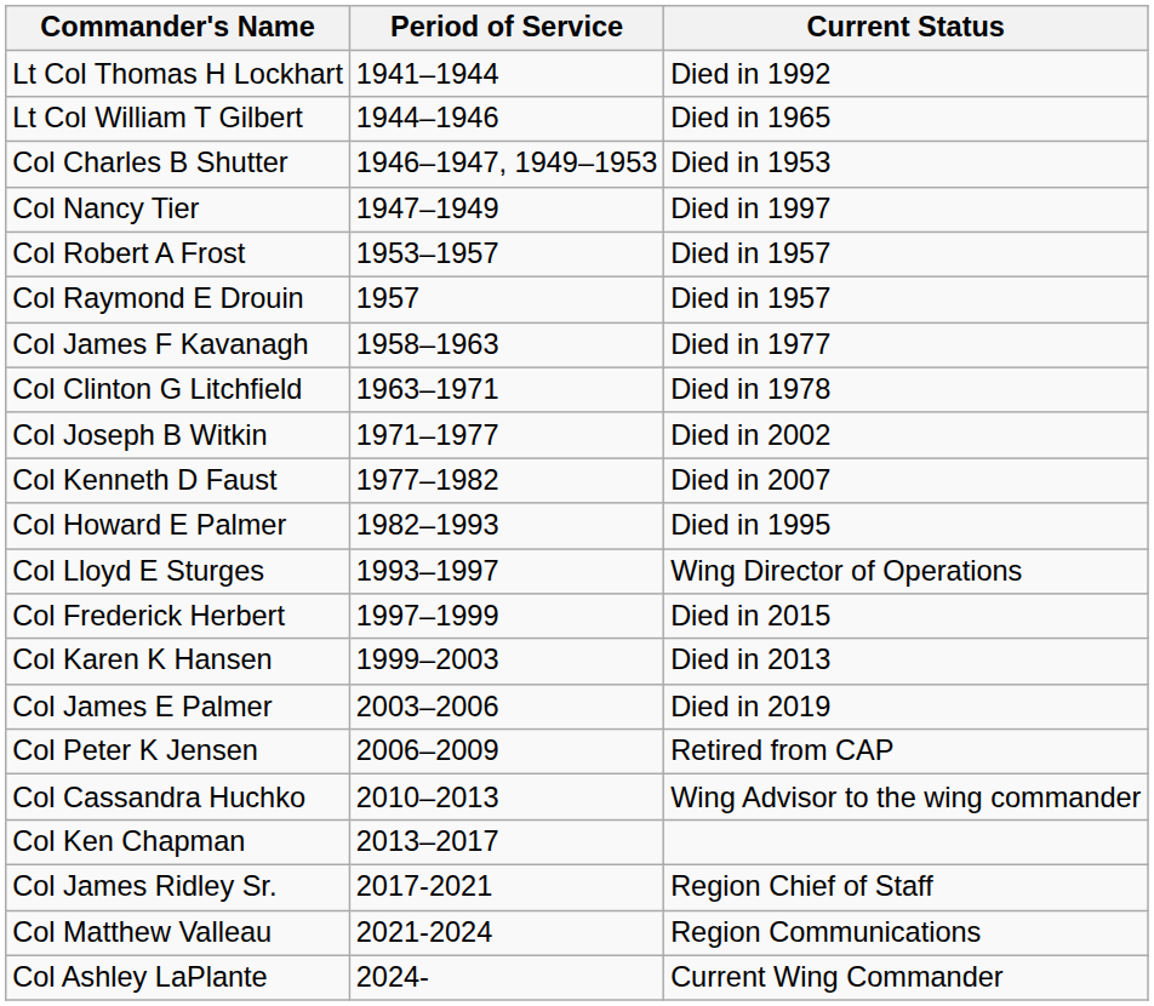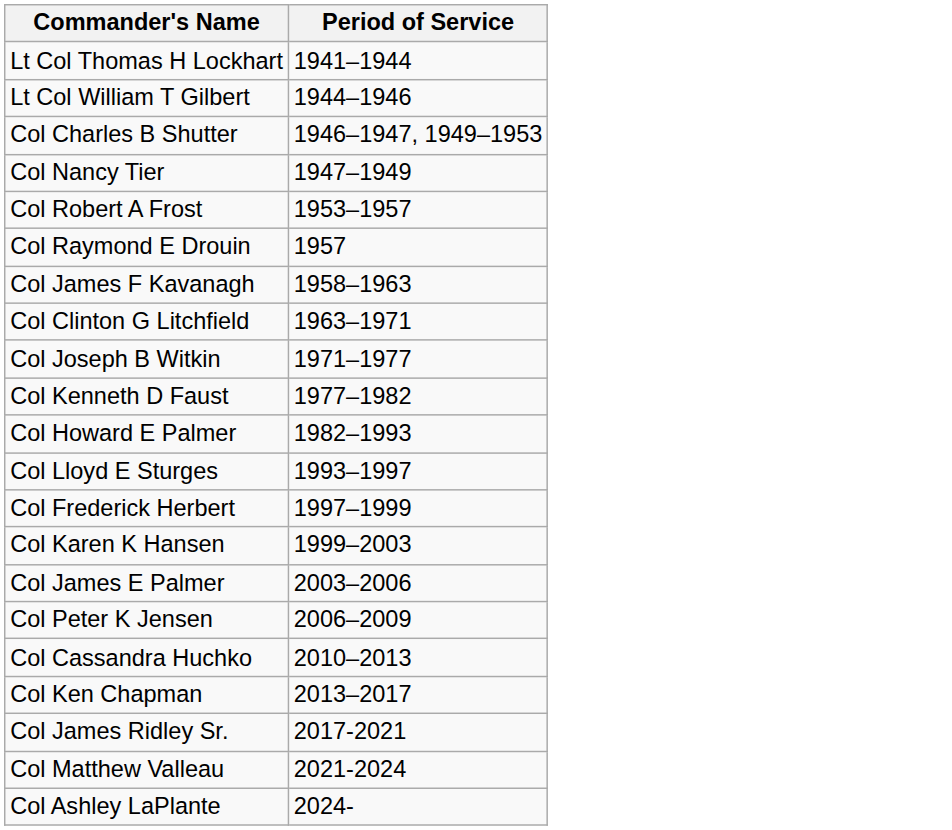- column: Current Status | Died in 1992 | Died in 1965 | Died in 1953 | Died in 1997 | Died in 1957 | Died in 1957 | Died in 1977 | Died in 1978 | Died in 2002 | Died in 2007 | Died in 1995 | Wing Director of Operations | Died in 2015 | Died in 2013 | Died in 2019 | Retired from CAP | Wing Advisor to the wing commander | Region Chief of Staff | Region Communications | Current Wing Commander
